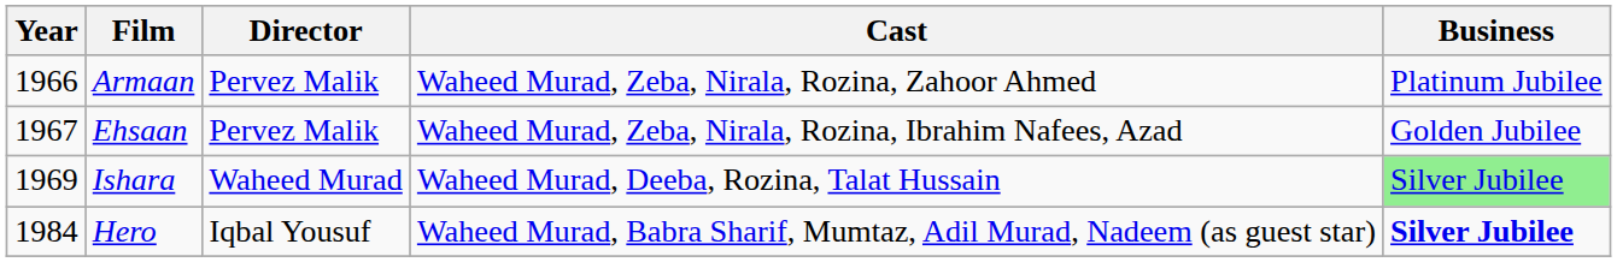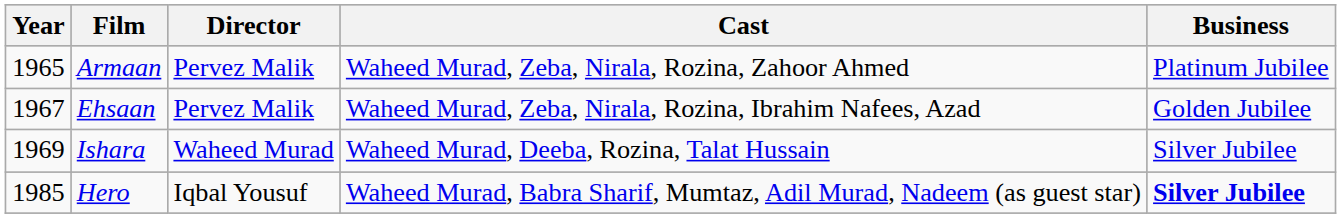Armaan | Year: 1966 -> 1965
Ishara | Business: lightgreen background -> no background
Hero | Year: 1984 -> 1985
